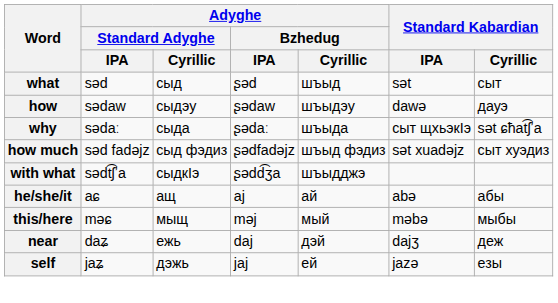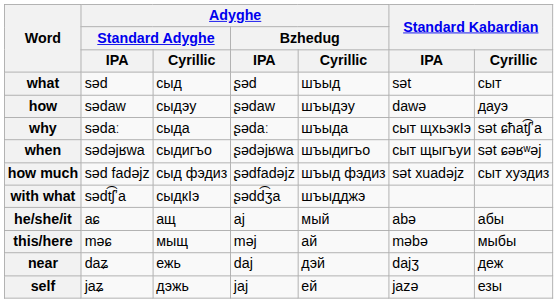+ row: when | sədəjʁwa | сыдигъо | ʂədəjʁwa | шъыдигъо | сыт щыгъуи | sət ɕəʁʷəj
he/she/it | Adyghe / Bzhedug / Cyrillic: ай -> мый
this/here | Adyghe / Bzhedug / Cyrillic: мый -> ай
